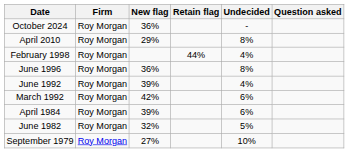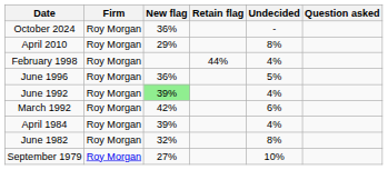June 1996 | Undecided: 8% -> 5%
June 1992 | New flag: no background -> lightgreen background
April 1984 | Undecided: 6% -> 4%
June 1982 | Undecided: 5% -> 8%
